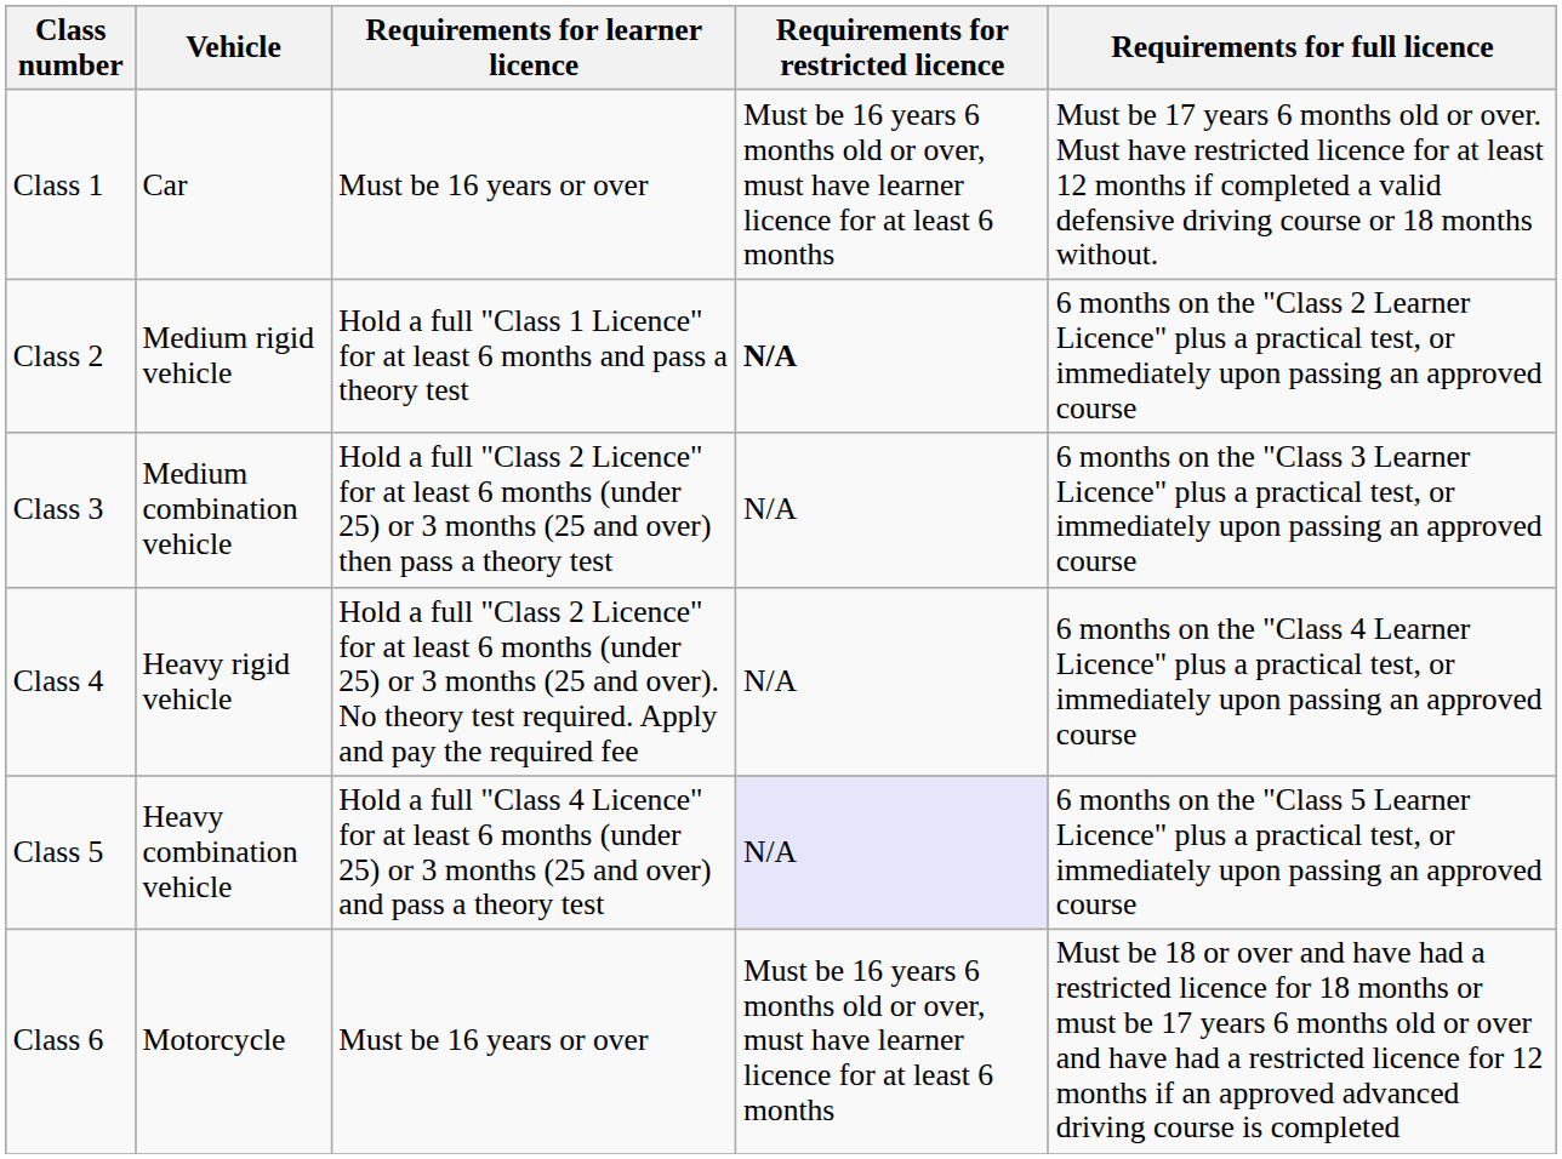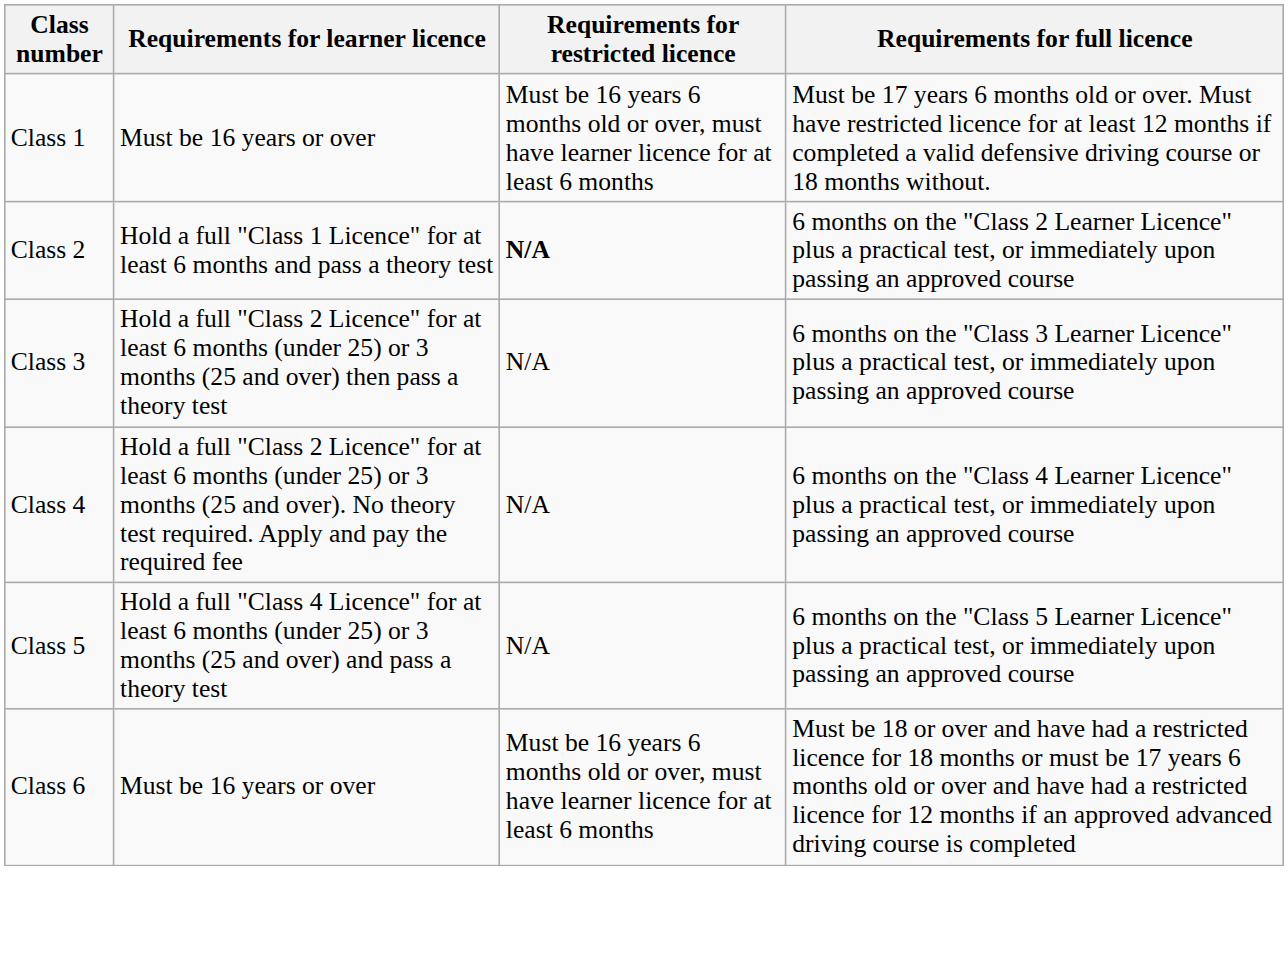- column: Vehicle | Car | Medium rigid vehicle | Medium combination vehicle | Heavy rigid vehicle | Heavy combination vehicle | Motorcycle
Class 5 | Requirements for restricted licence: lavender background -> no background
